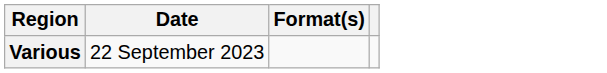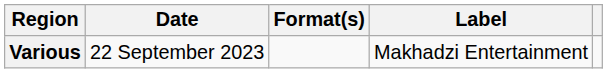+ column: Label | Makhadzi Entertainment
